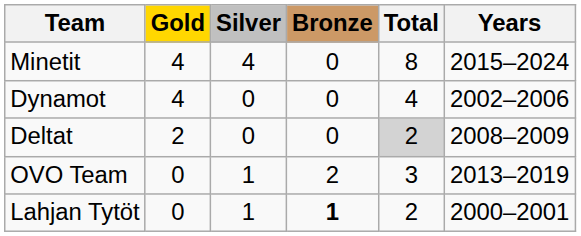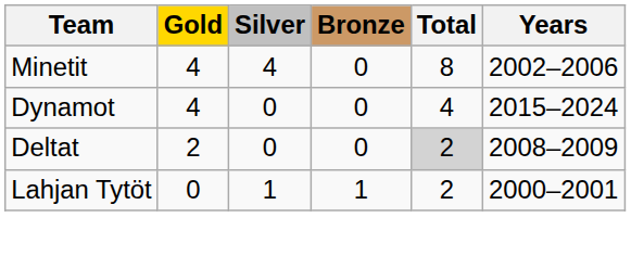Minetit | Years: 2015–2024 -> 2002–2006
Dynamot | Years: 2002–2006 -> 2015–2024
- row: OVO Team | 0 | 1 | 2 | 3 | 2013–2019
Lahjan Tytöt | Bronze: bold -> normal
